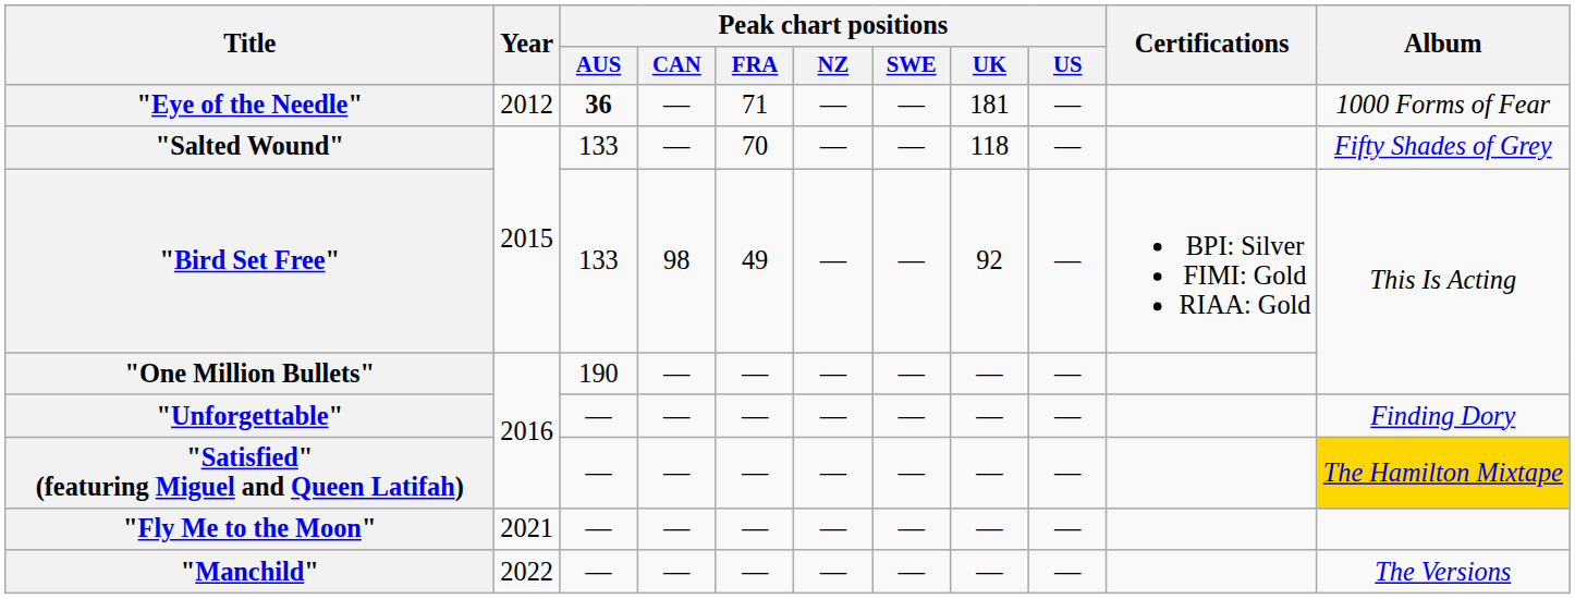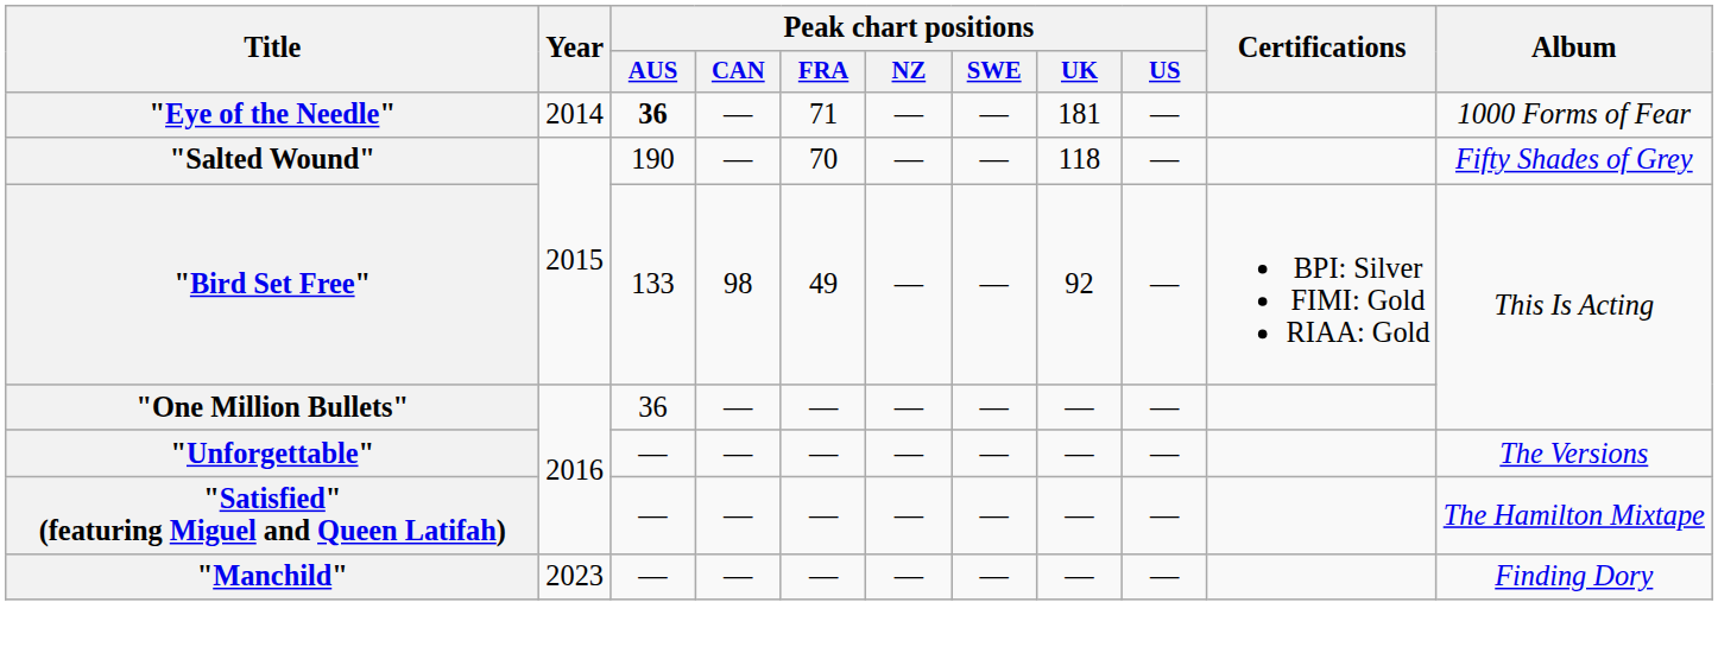"Eye of the Needle" | Year: 2012 -> 2014
"Salted Wound" | Peak chart positions / AUS: 133 -> 190
"One Million Bullets" | Peak chart positions / AUS: 190 -> 36
"Unforgettable" | Album: Finding Dory -> The Versions
"Satisfied" (featuring Miguel and Queen Latifah) | Album: gold background -> no background
- row: "Fly Me to the Moon" | 2021 | — | — | — | — | — | — | —
"Manchild" | Year: 2022 -> 2023
"Manchild" | Album: The Versions -> Finding Dory
